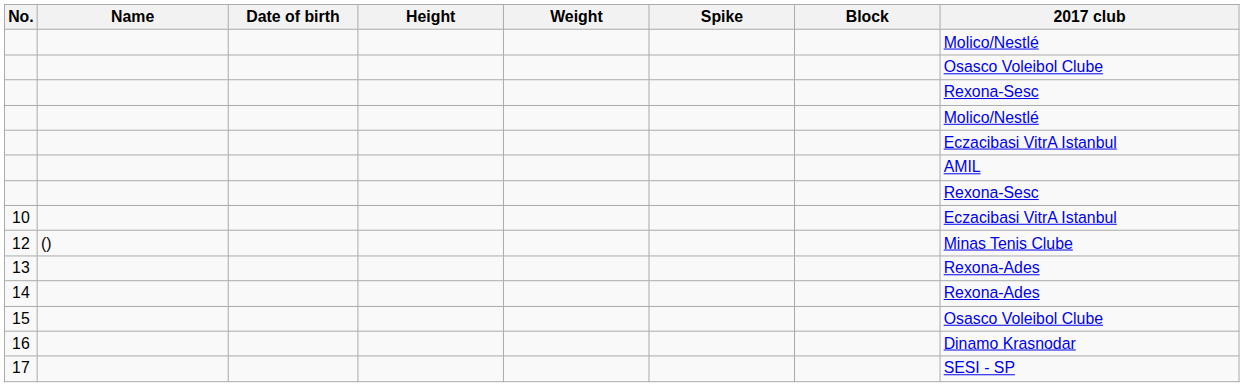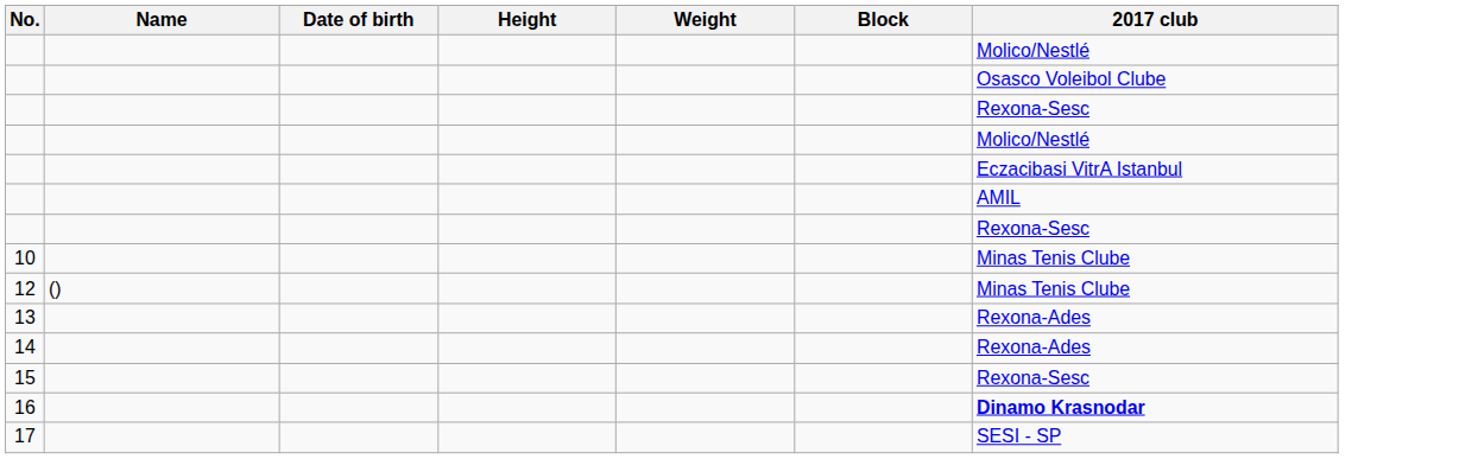- column: Spike
10 | 2017 club: Eczacibasi VitrA Istanbul -> Minas Tenis Clube
15 | 2017 club: Osasco Voleibol Clube -> Rexona-Sesc
16 | 2017 club: normal -> bold
